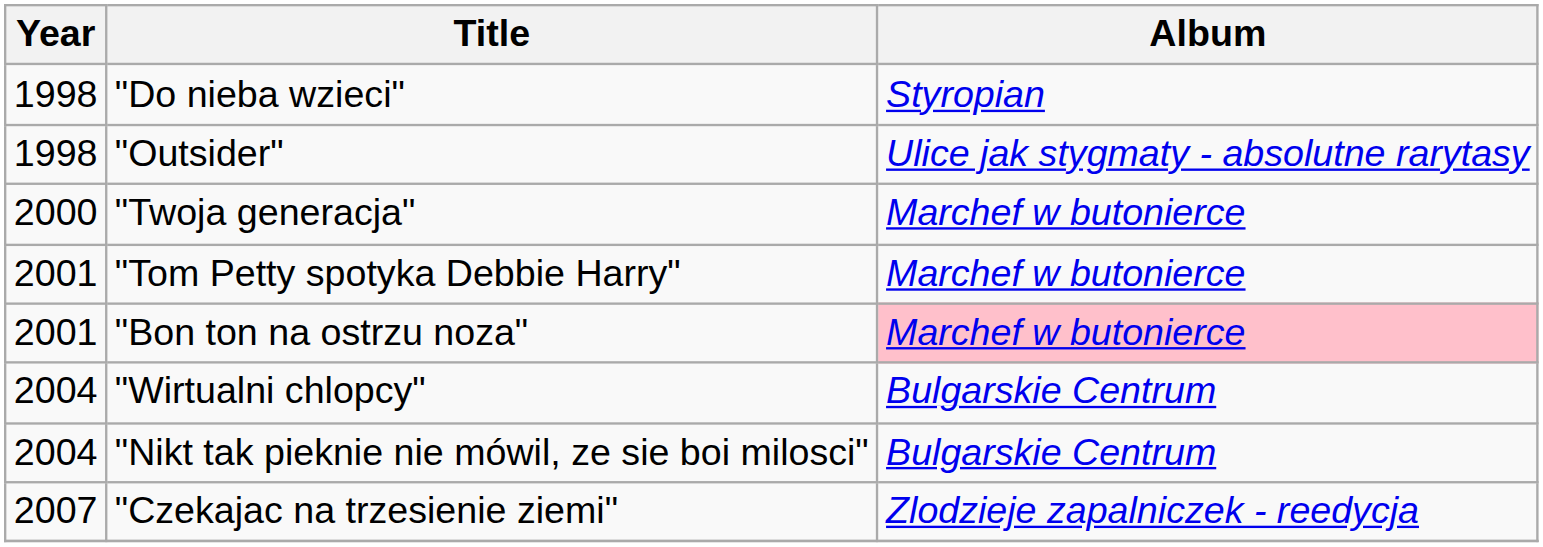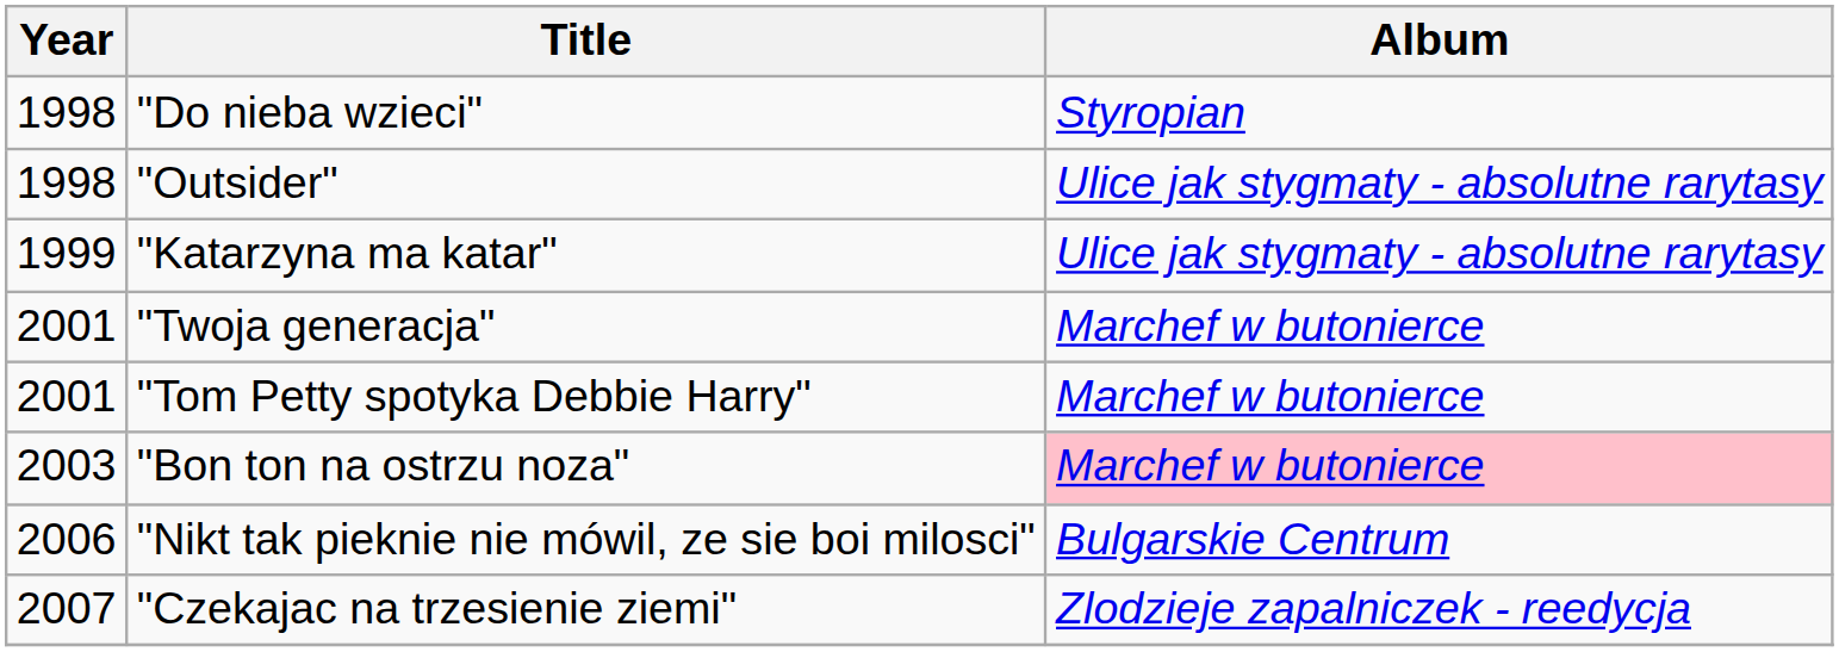+ row: 1999 | "Katarzyna ma katar" | Ulice jak stygmaty - absolutne rarytasy
"Twoja generacja" | Year: 2000 -> 2001
"Bon ton na ostrzu noza" | Year: 2001 -> 2003
- row: 2004 | "Wirtualni chlopcy" | Bulgarskie Centrum
"Nikt tak pieknie nie mówil, ze sie boi milosci" | Year: 2004 -> 2006
